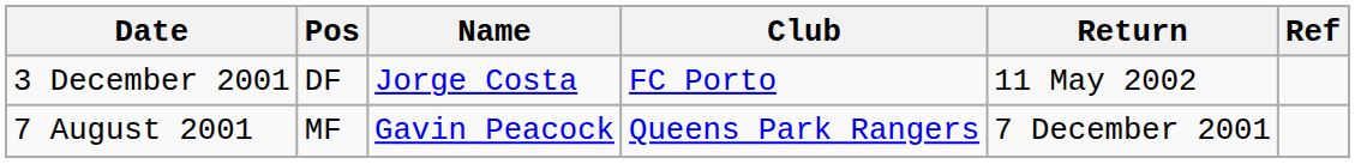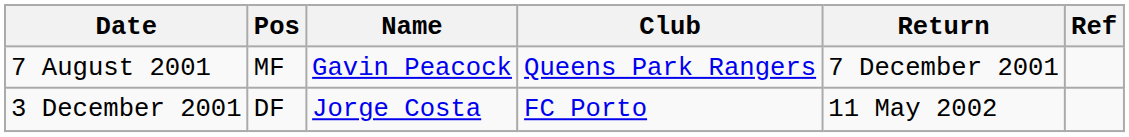rows swapped: 7 August 2001 <-> 3 December 2001
